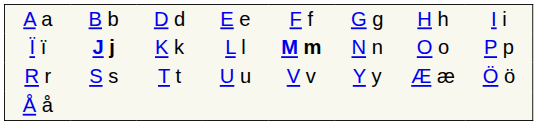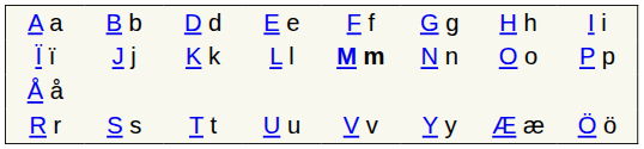Ï ï | column 2: bold -> normal
rows swapped: R r <-> Å å
